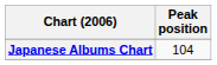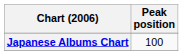Japanese Albums Chart | Peak position: 104 -> 100
